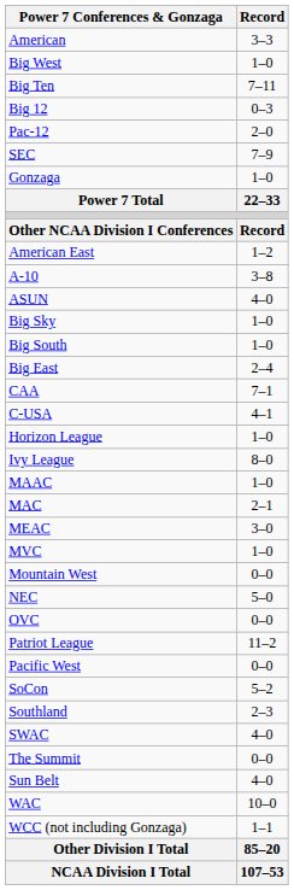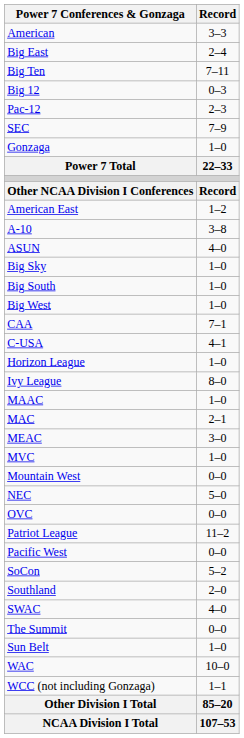rows swapped: Big East <-> Big West
Pac-12 | Record: 2–0 -> 2–3
Southland | Record: 2–3 -> 2–0
Sun Belt | Record: 4–0 -> 1–0
